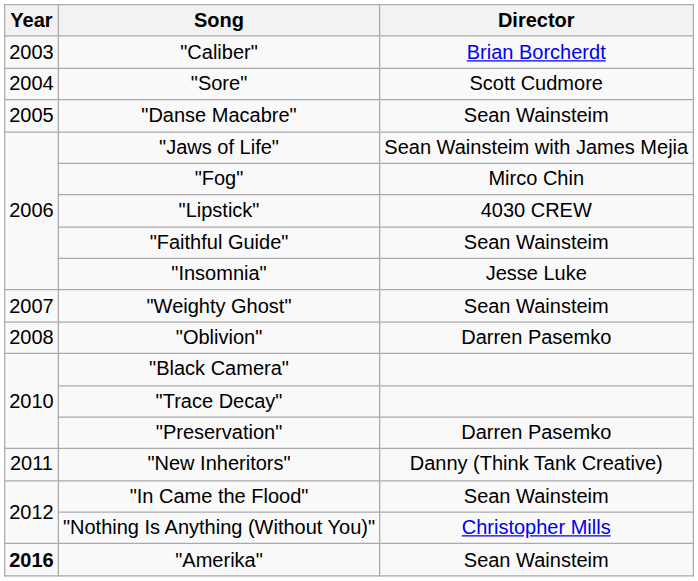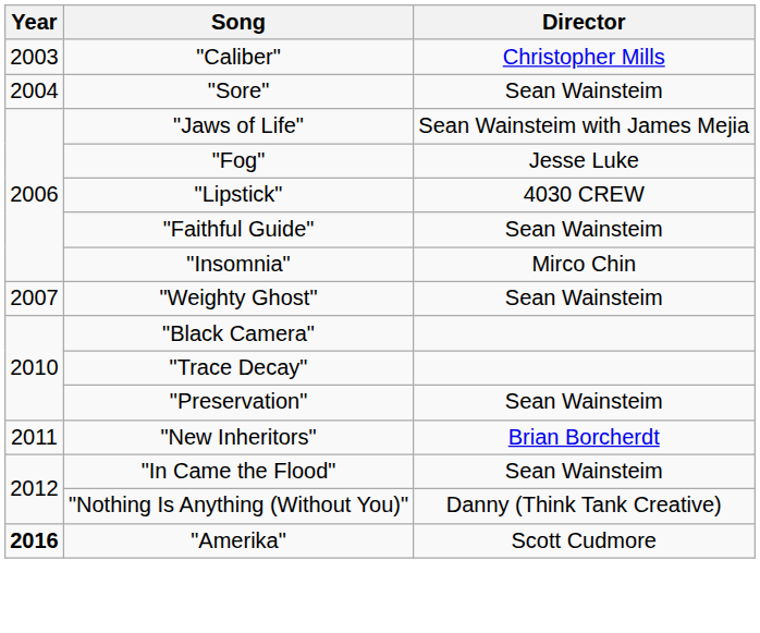"Caliber" | Director: Brian Borcherdt -> Christopher Mills
"Sore" | Director: Scott Cudmore -> Sean Wainsteim
- row: 2005 | "Danse Macabre" | Sean Wainsteim
"Fog" | Director: Mirco Chin -> Jesse Luke
"Insomnia" | Director: Jesse Luke -> Mirco Chin
- row: 2008 | "Oblivion" | Darren Pasemko
"Preservation" | Director: Darren Pasemko -> Sean Wainsteim
"New Inheritors" | Director: Danny (Think Tank Creative) -> Brian Borcherdt
"Nothing Is Anything (Without You)" | Director: Christopher Mills -> Danny (Think Tank Creative)
"Amerika" | Director: Sean Wainsteim -> Scott Cudmore
